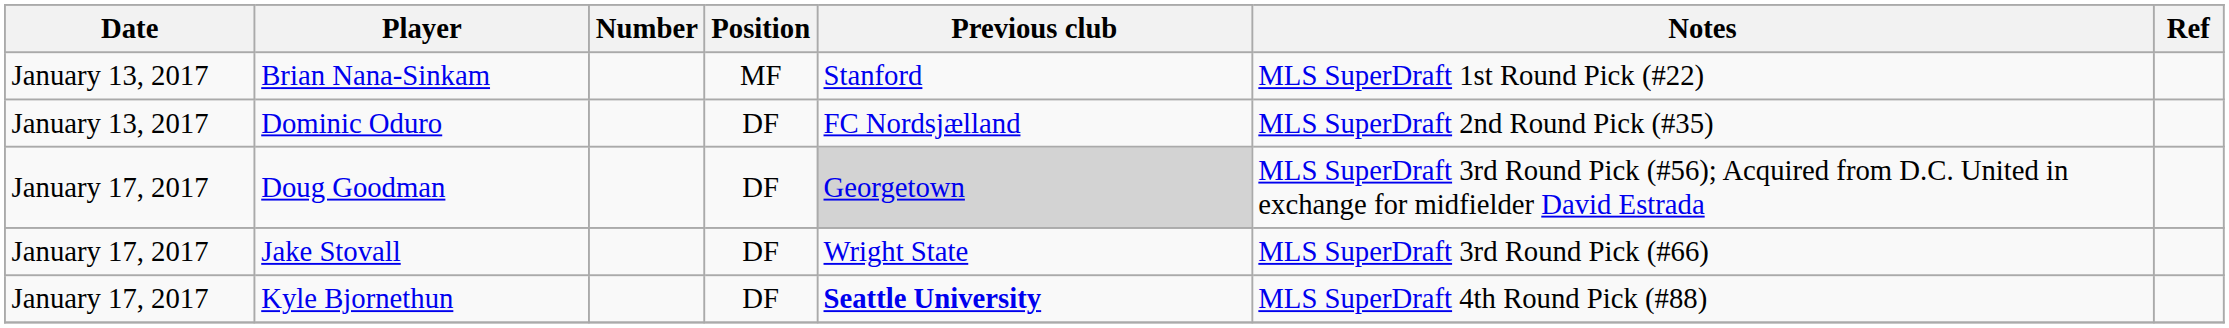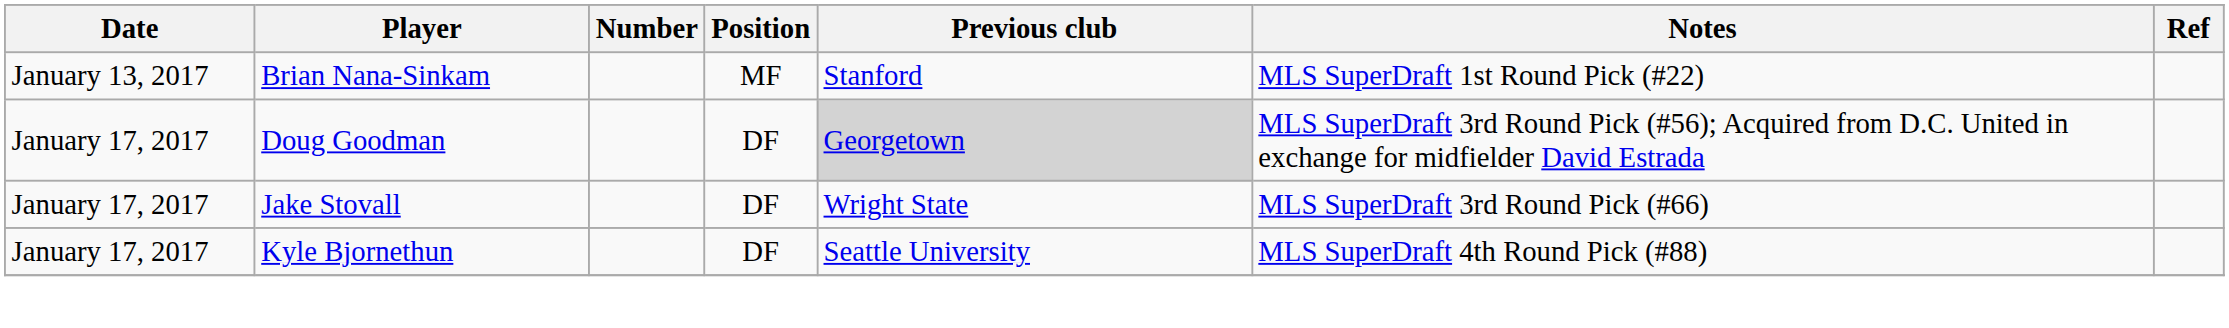- row: January 13, 2017 | Dominic Oduro | DF | FC Nordsjælland | MLS SuperDraft 2nd Round Pick (#35)
Kyle Bjornethun | Previous club: bold -> normal
